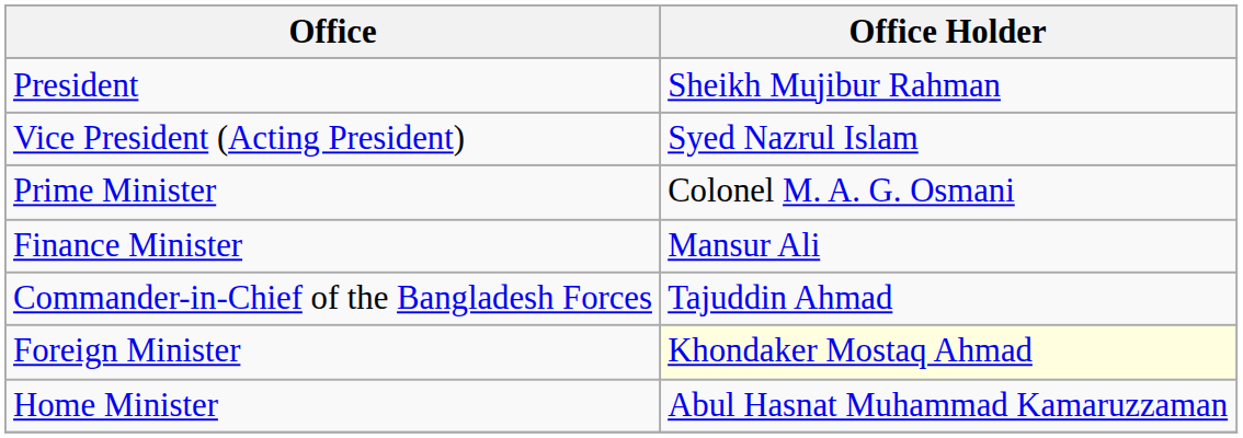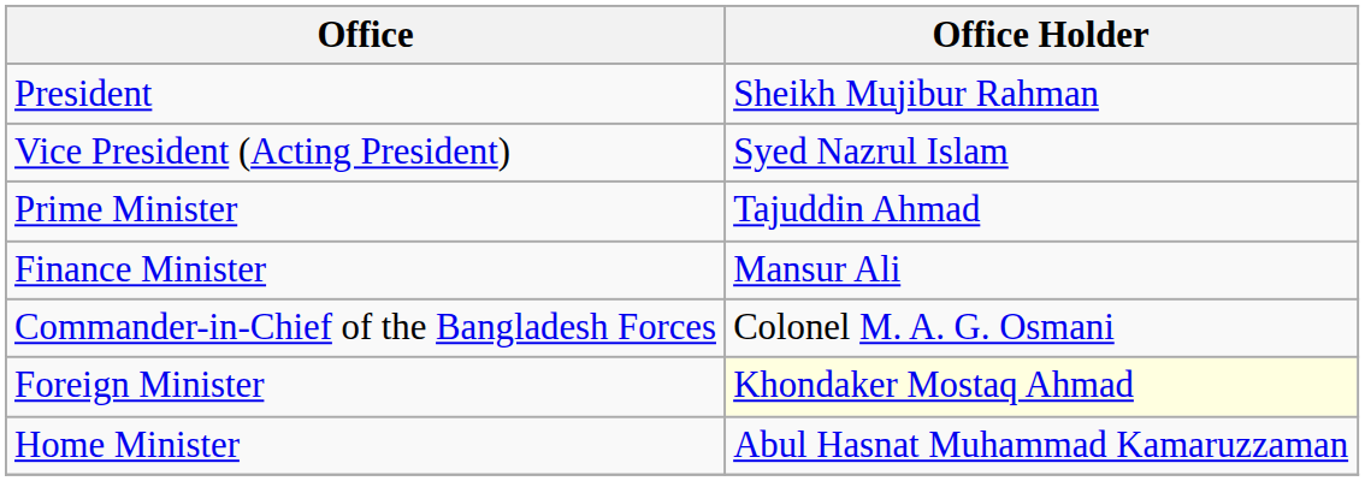Prime Minister | Office Holder: Colonel M. A. G. Osmani -> Tajuddin Ahmad
Commander-in-Chief of the Bangladesh Forces | Office Holder: Tajuddin Ahmad -> Colonel M. A. G. Osmani
